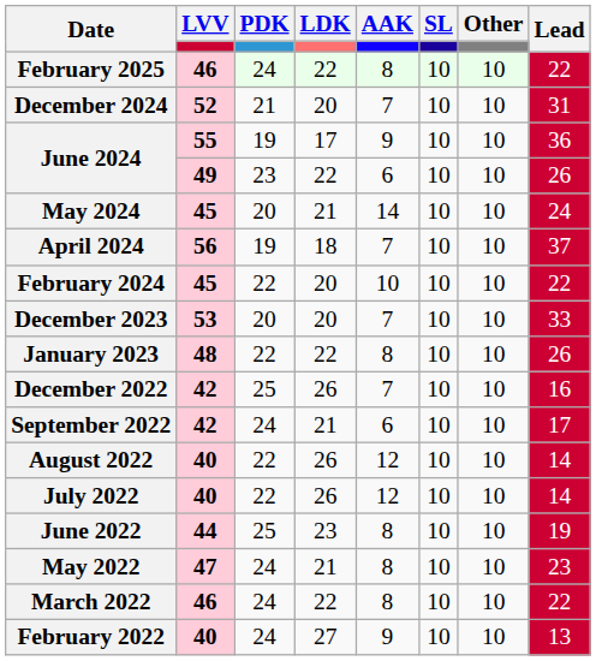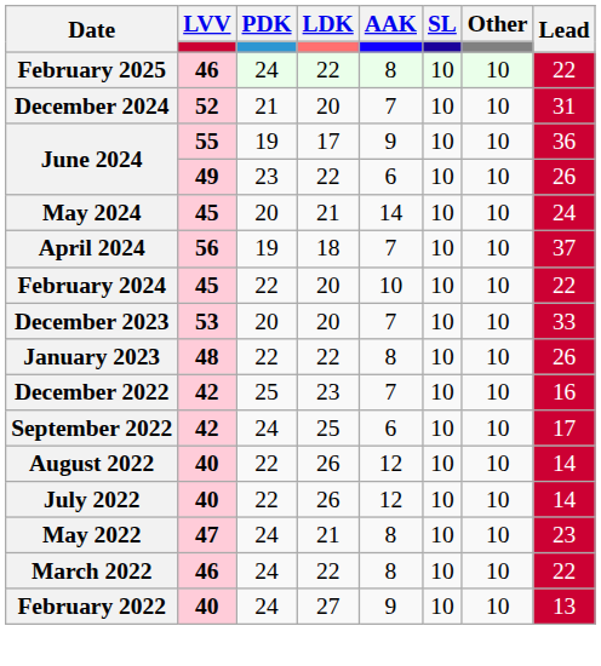December 2022 | LDK: 26 -> 23
September 2022 | LDK: 21 -> 25
- row: June 2022 | 44 | 25 | 23 | 8 | 10 | 10 | 19
